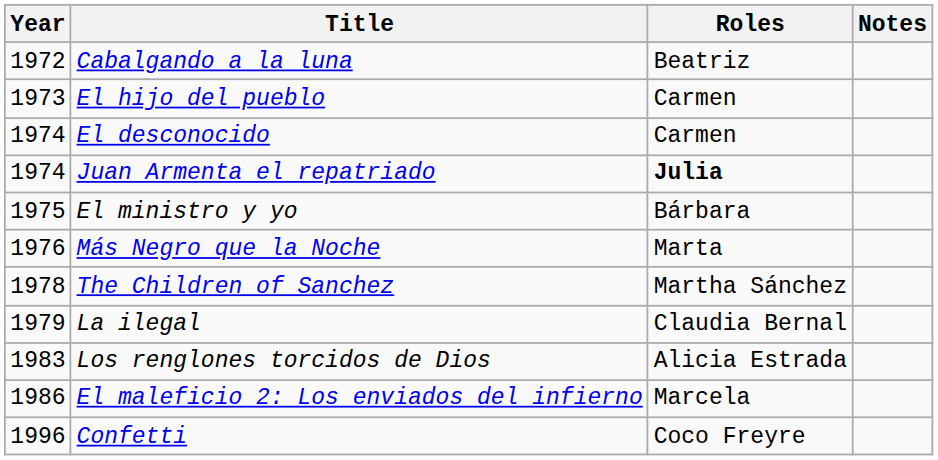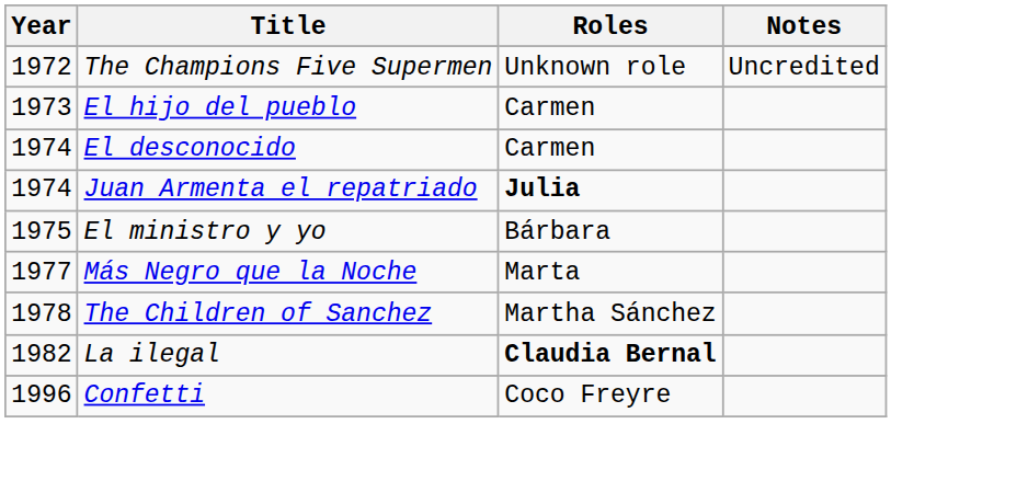+ row: 1972 | The Champions Five Supermen | Unknown role | Uncredited
- row: 1972 | Cabalgando a la luna | Beatriz
Más Negro que la Noche | Year: 1976 -> 1977
La ilegal | Year: 1979 -> 1982
La ilegal | Roles: normal -> bold
- row: 1983 | Los renglones torcidos de Dios | Alicia Estrada
- row: 1986 | El maleficio 2: Los enviados del infierno | Marcela
